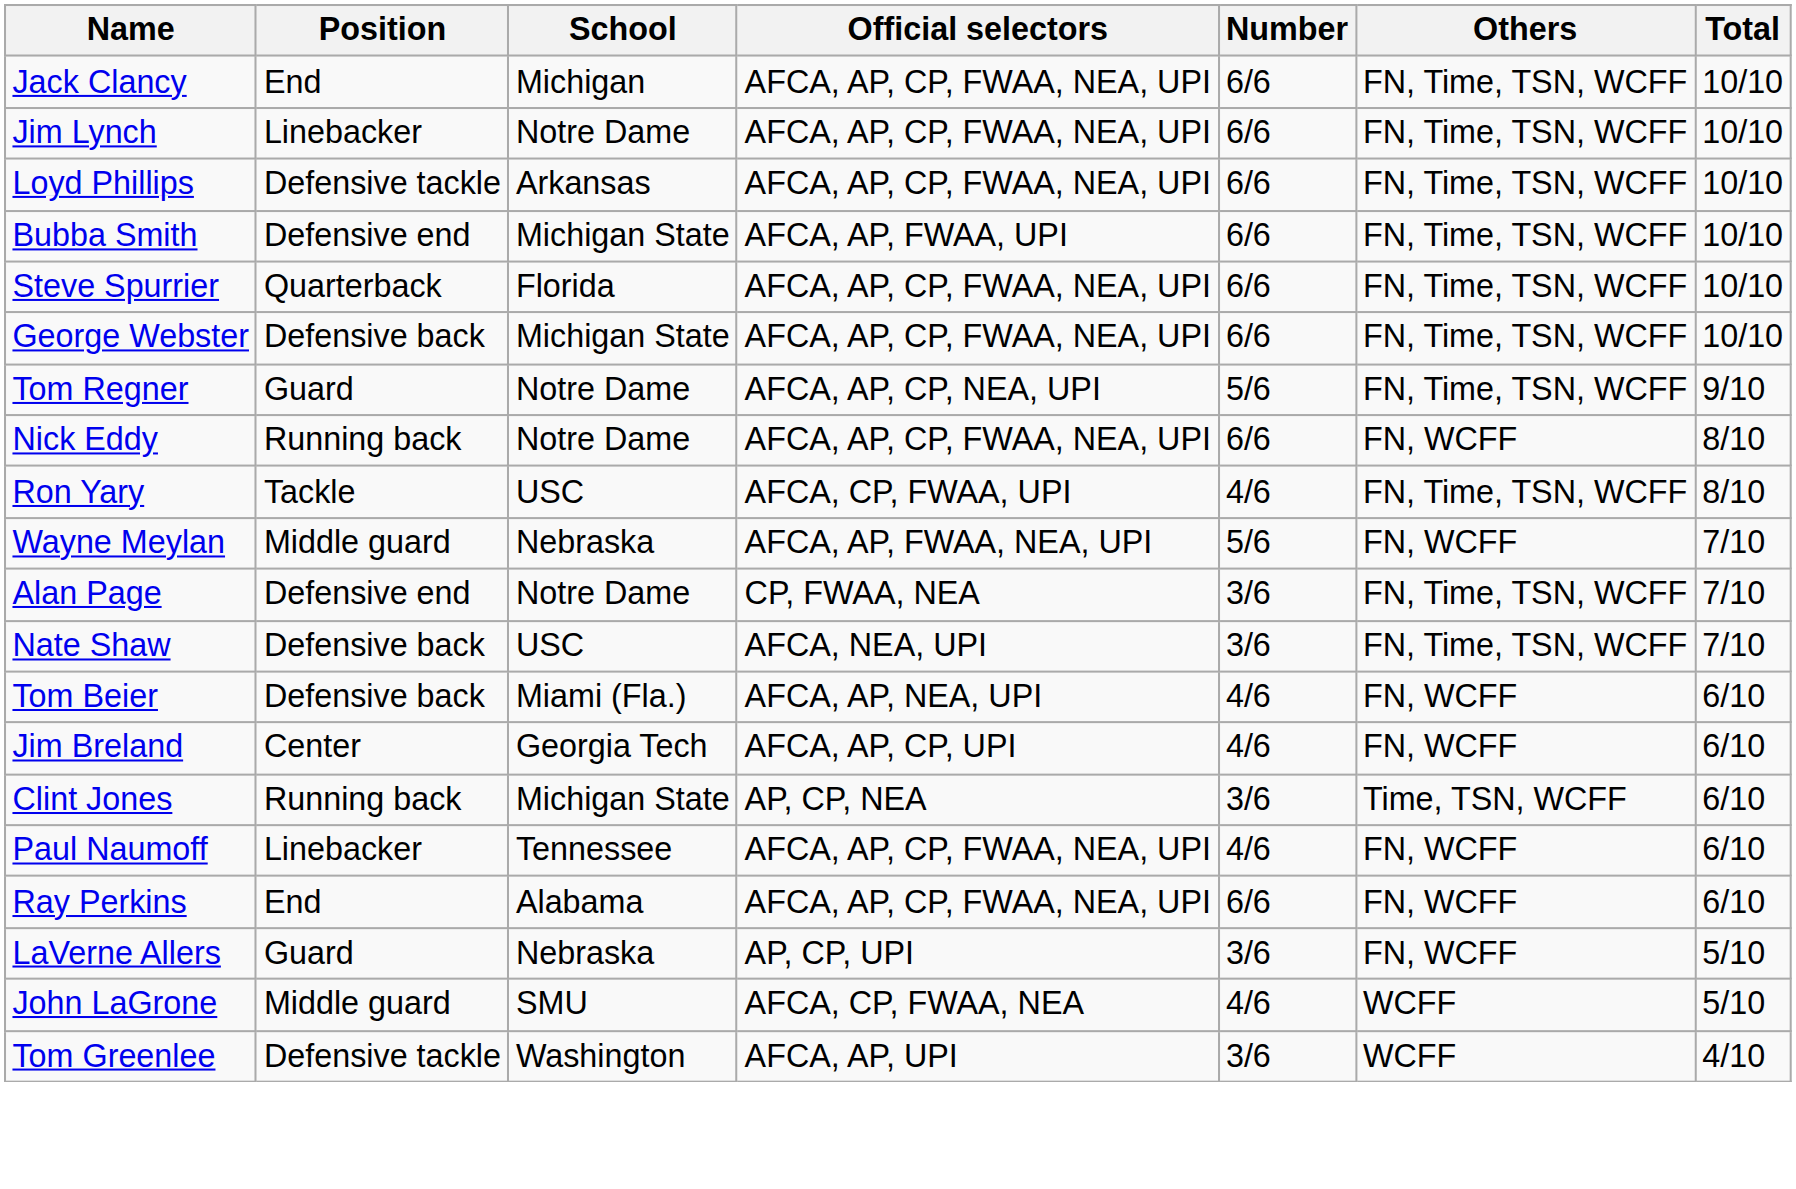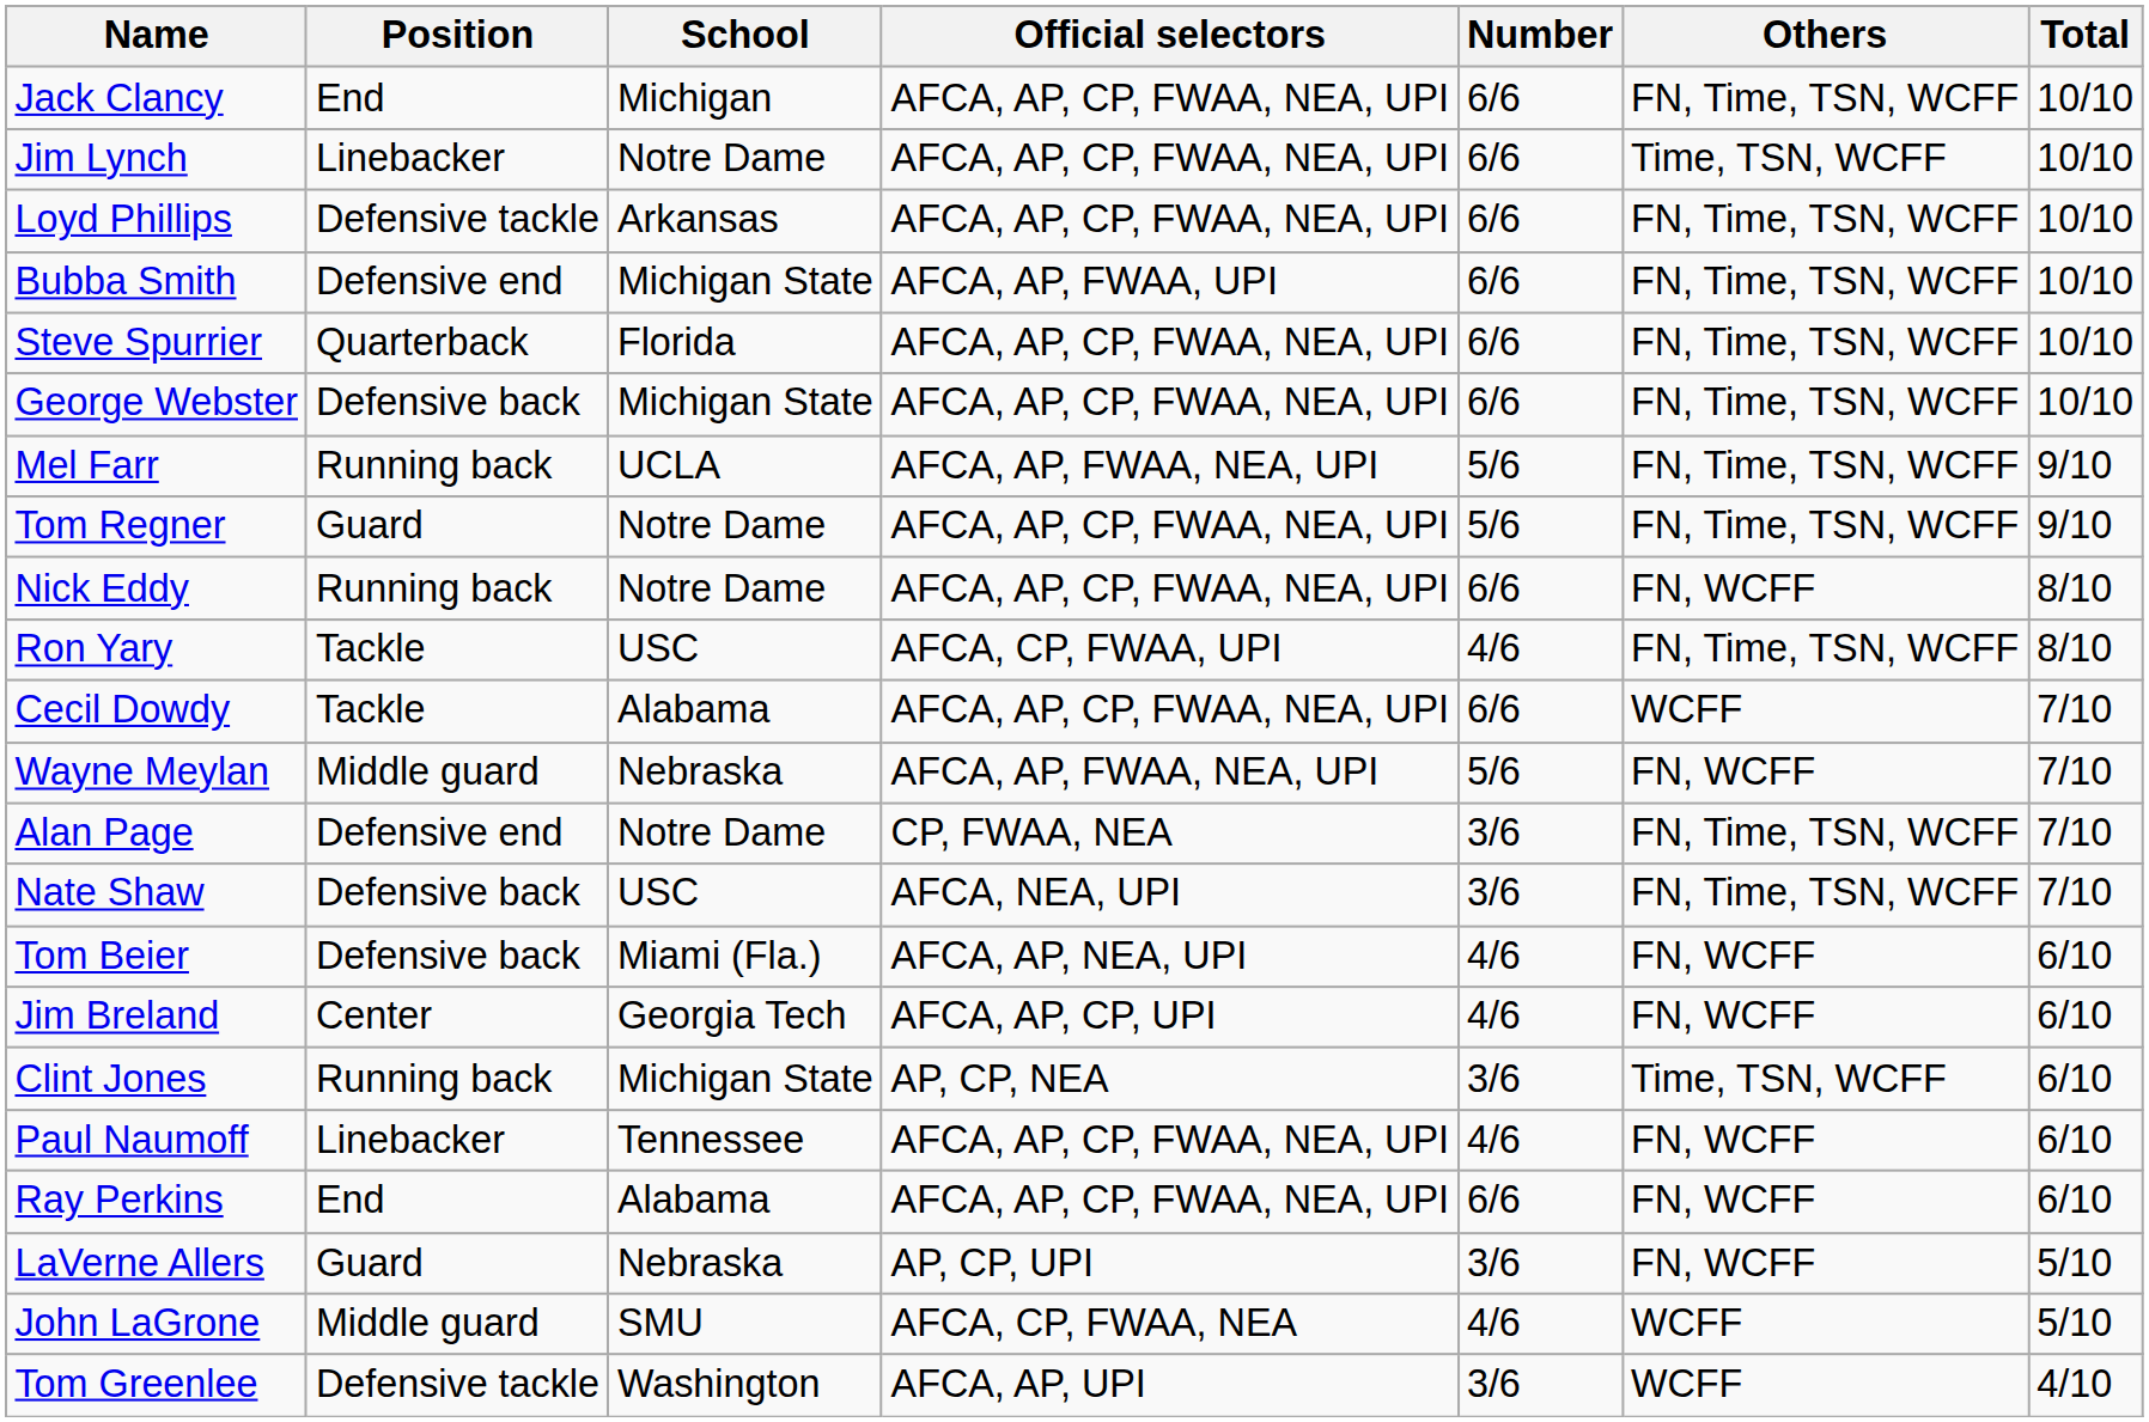Jim Lynch | Others: FN, Time, TSN, WCFF -> Time, TSN, WCFF
+ row: Mel Farr | Running back | UCLA | AFCA, AP, FWAA, NEA, UPI | 5/6 | FN, Time, TSN, WCFF | 9/10
Tom Regner | Official selectors: AFCA, AP, CP, NEA, UPI -> AFCA, AP, CP, FWAA, NEA, UPI
+ row: Cecil Dowdy | Tackle | Alabama | AFCA, AP, CP, FWAA, NEA, UPI | 6/6 | WCFF | 7/10
